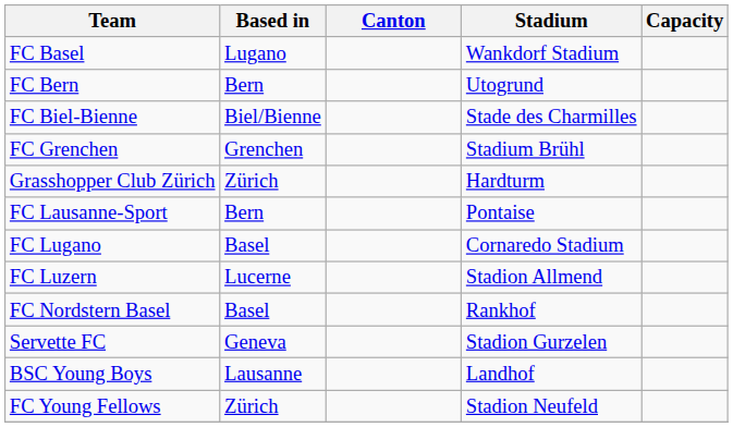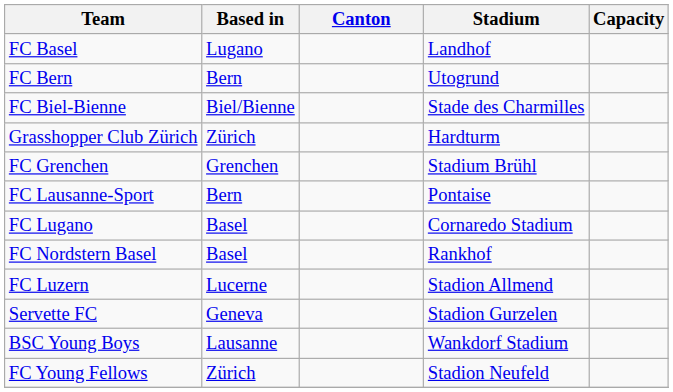FC Basel | Stadium: Wankdorf Stadium -> Landhof
rows swapped: Grasshopper Club Zürich <-> FC Grenchen
rows swapped: FC Luzern <-> FC Nordstern Basel
BSC Young Boys | Stadium: Landhof -> Wankdorf Stadium
